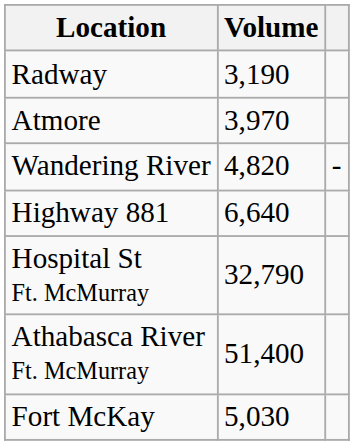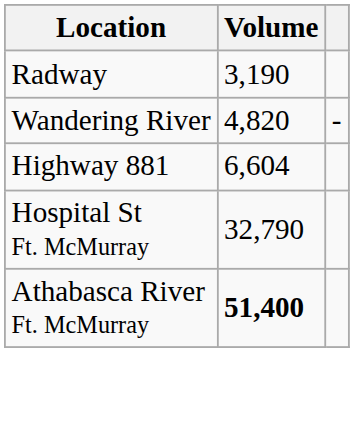- row: Atmore | 3,970
Highway 881 | Volume: 6,640 -> 6,604
Athabasca River Ft. McMurray | Volume: normal -> bold
- row: Fort McKay | 5,030
